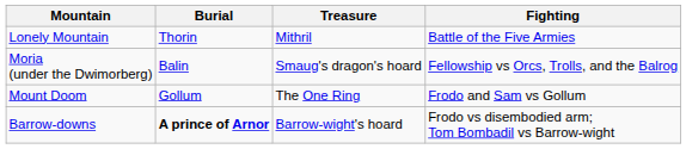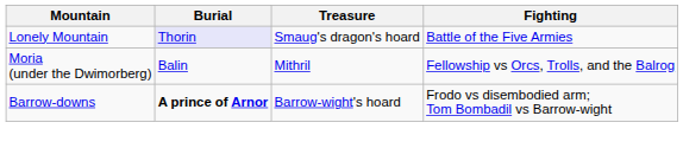Lonely Mountain | Burial: no background -> lavender background
Lonely Mountain | Treasure: Mithril -> Smaug's dragon's hoard
Moria (under the Dwimorberg) | Treasure: Smaug's dragon's hoard -> Mithril
- row: Mount Doom | Gollum | The One Ring | Frodo and Sam vs Gollum
